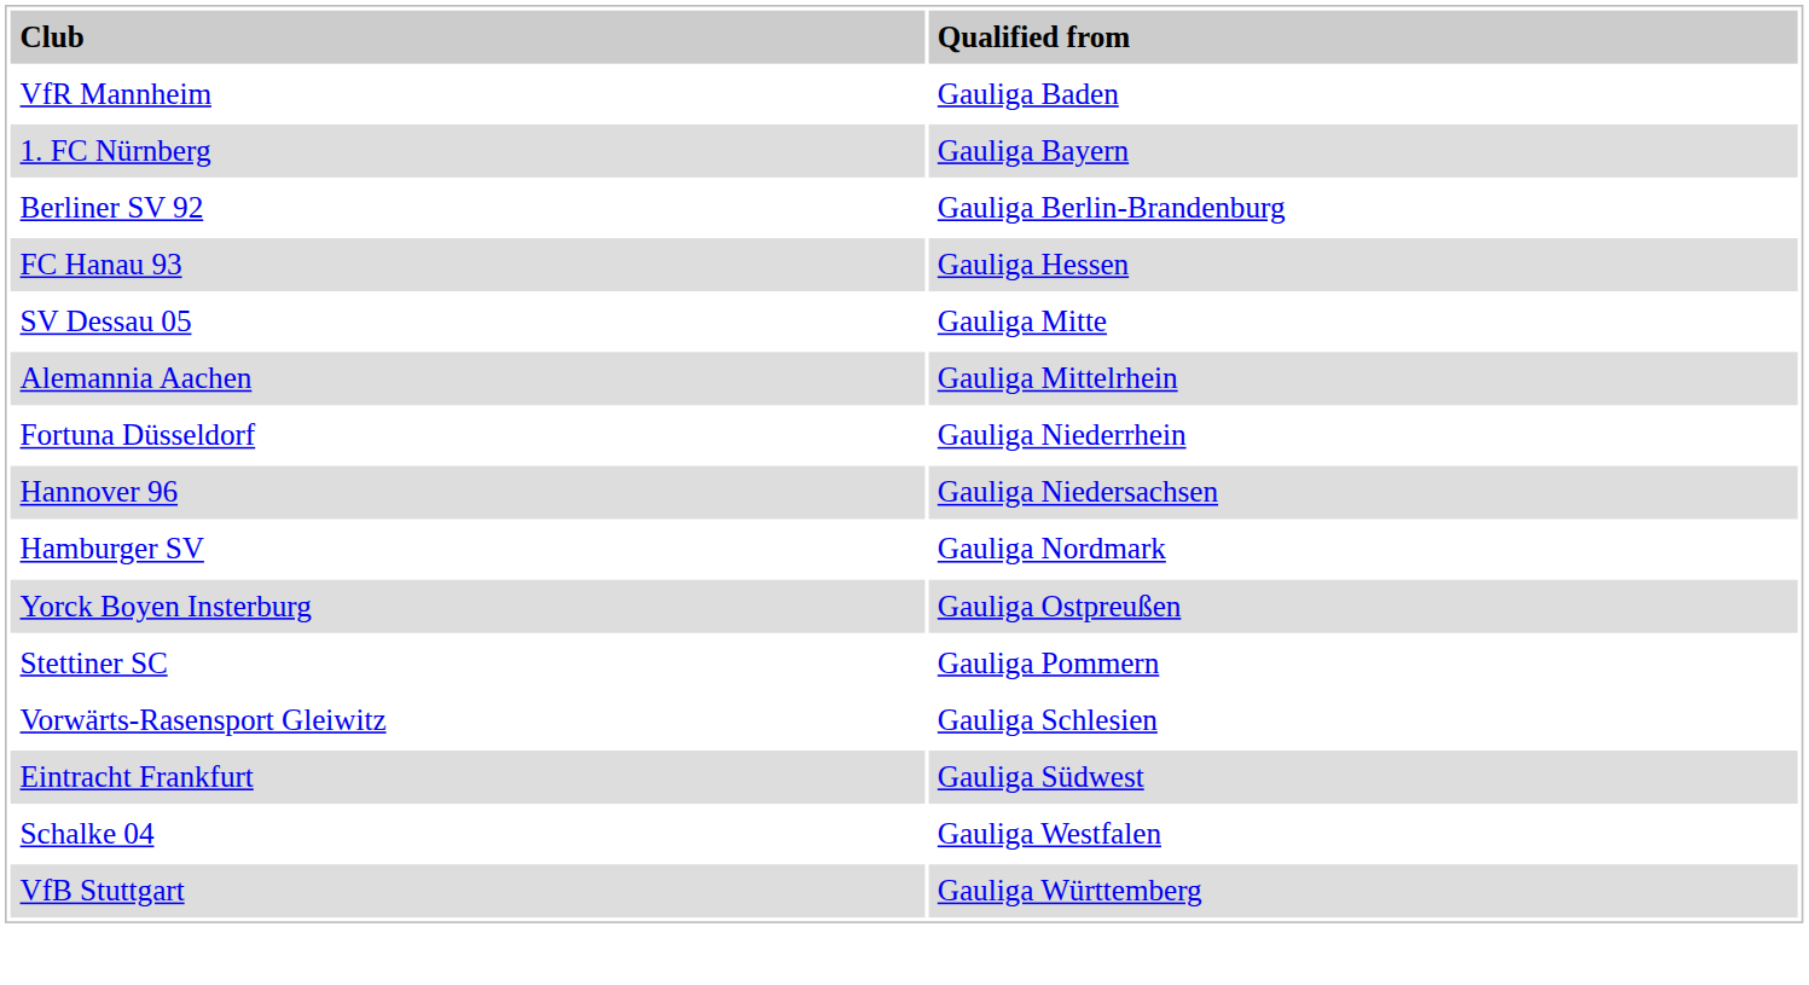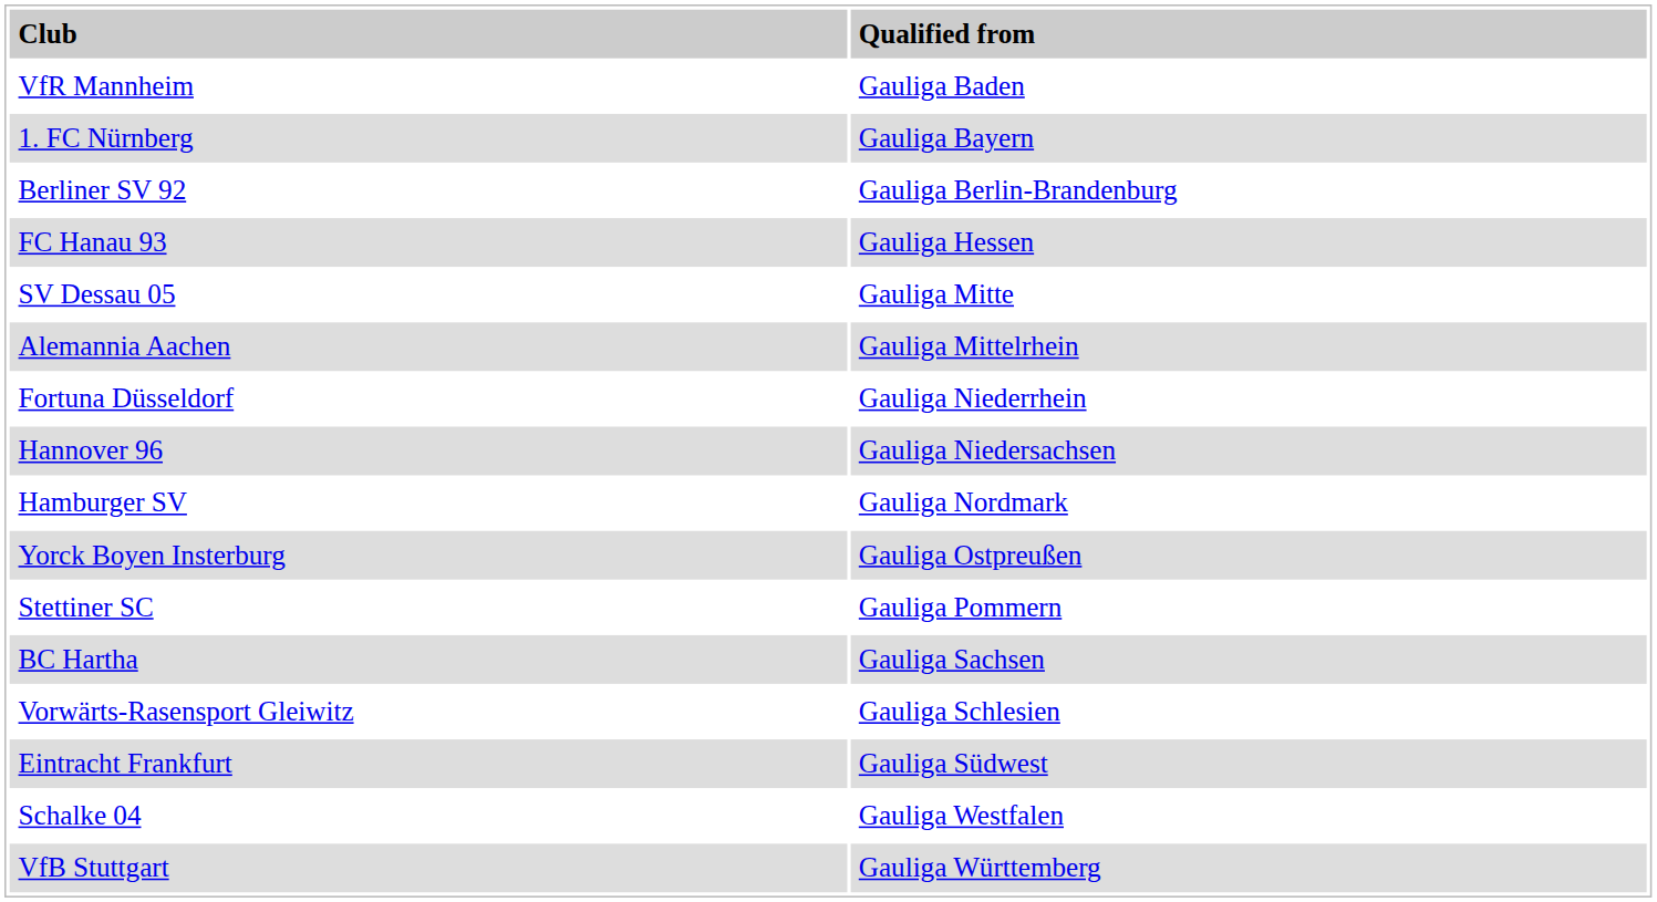+ row: BC Hartha | Gauliga Sachsen
